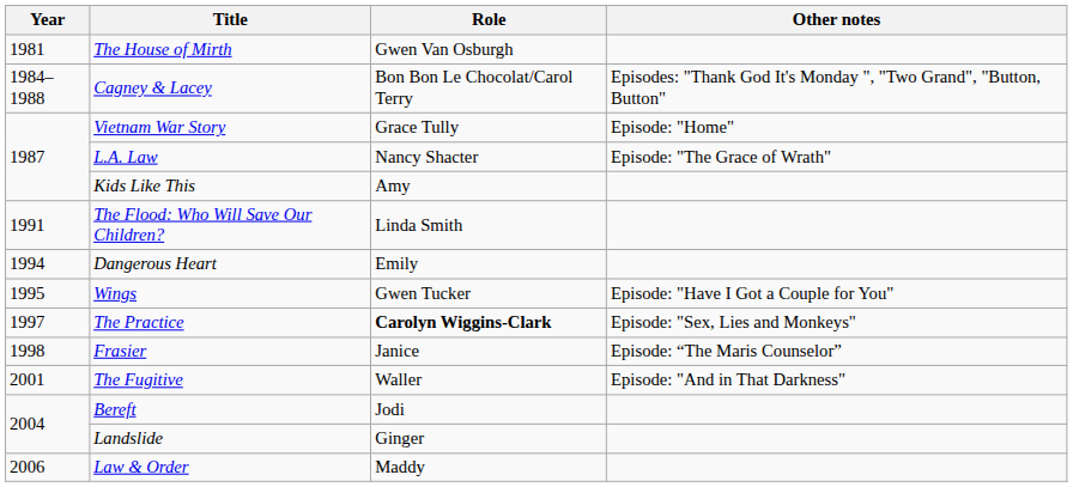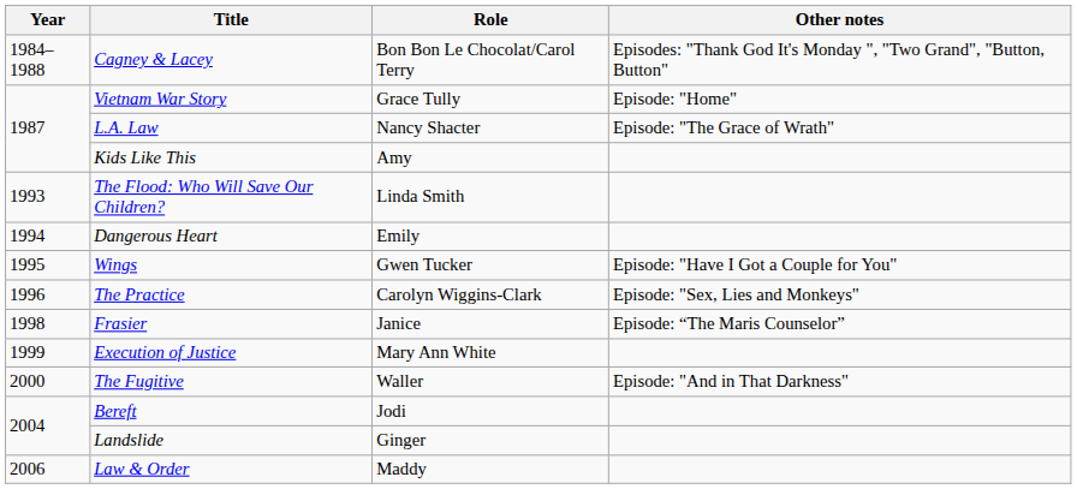- row: 1981 | The House of Mirth | Gwen Van Osburgh
The Flood: Who Will Save Our Children? | Year: 1991 -> 1993
The Practice | Year: 1997 -> 1996
The Practice | Role: bold -> normal
+ row: 1999 | Execution of Justice | Mary Ann White
The Fugitive | Year: 2001 -> 2000
